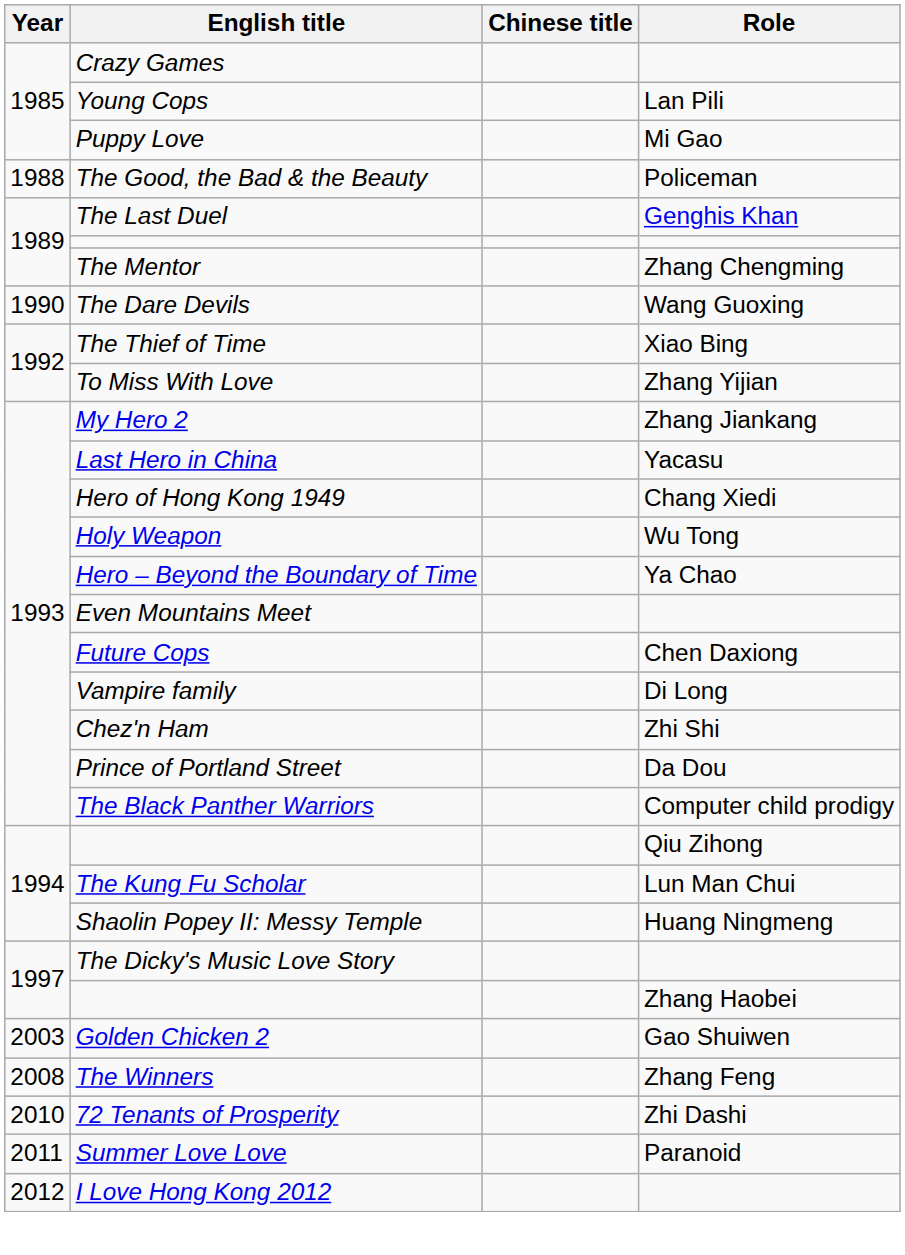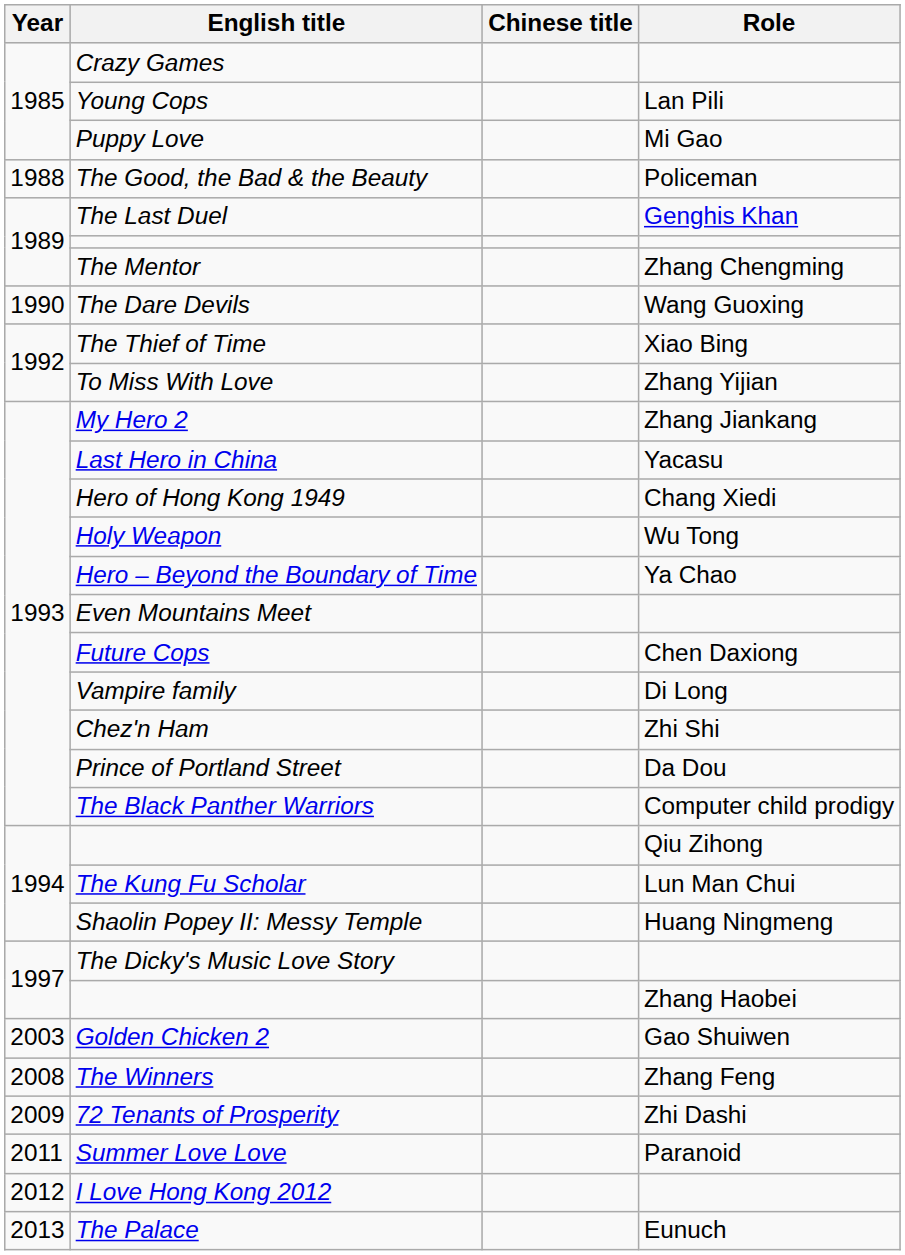72 Tenants of Prosperity | Year: 2010 -> 2009
+ row: 2013 | The Palace | Eunuch
